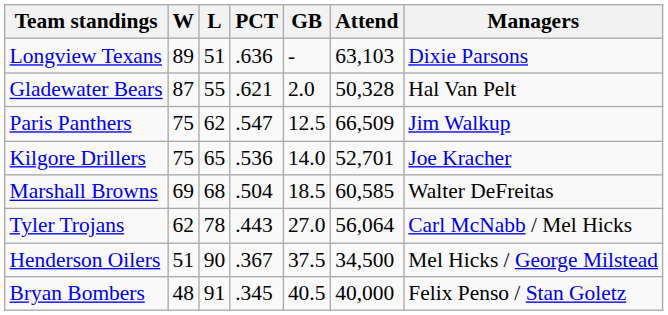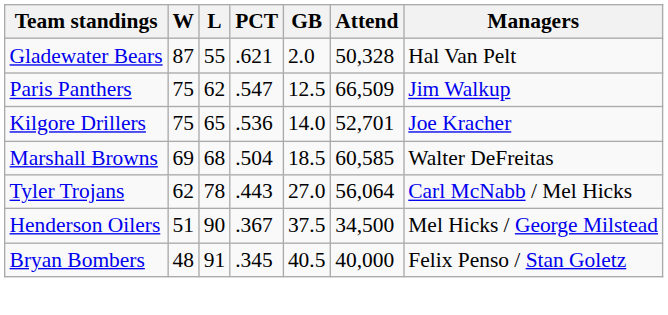- row: Longview Texans | 89 | 51 | .636 | - | 63,103 | Dixie Parsons
